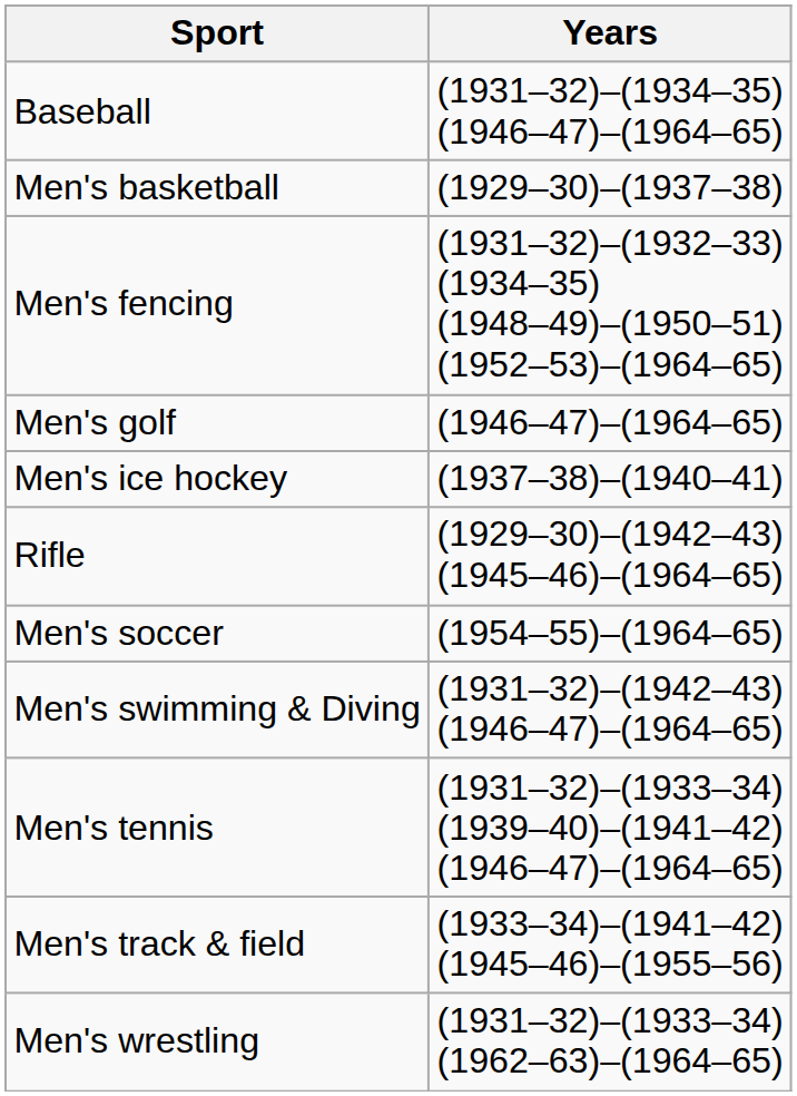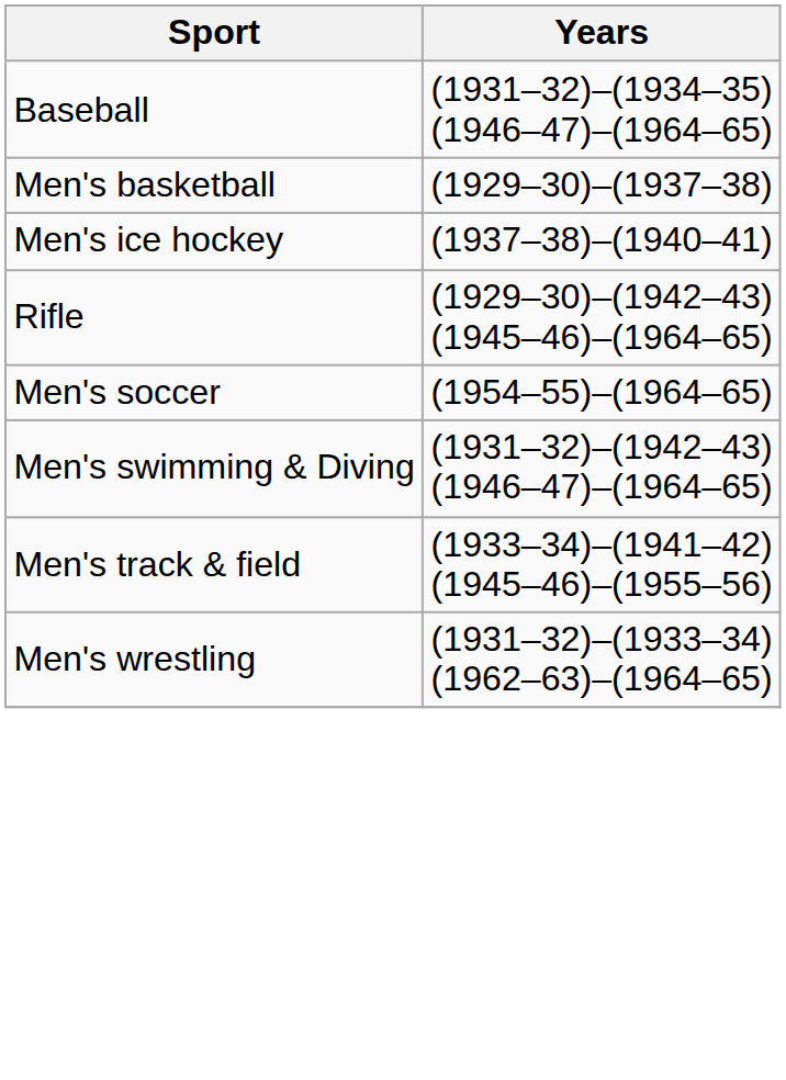- row: Men's fencing | (1931–32)–(1932–33) (1934–35) (1948–49)–(1950–51) (1952–53)–(1964–65)
- row: Men's golf | (1946–47)–(1964–65)
- row: Men's tennis | (1931–32)–(1933–34) (1939–40)–(1941–42) (1946–47)–(1964–65)
